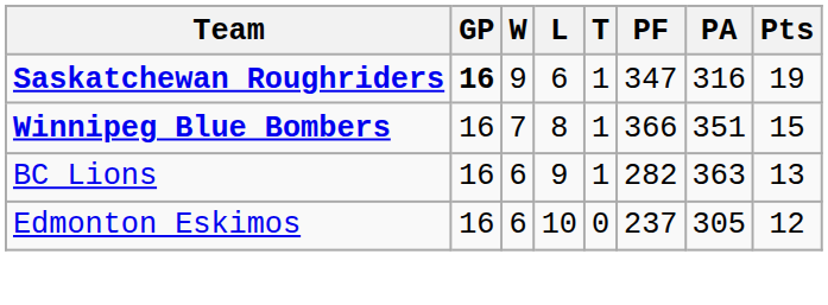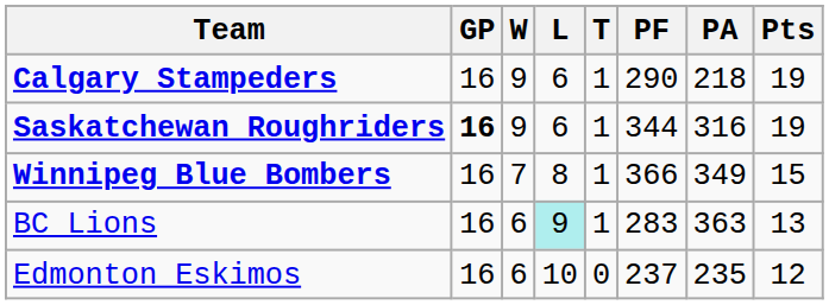+ row: Calgary Stampeders | 16 | 9 | 6 | 1 | 290 | 218 | 19
Saskatchewan Roughriders | PF: 347 -> 344
Winnipeg Blue Bombers | PA: 351 -> 349
BC Lions | L: no background -> paleturquoise background
BC Lions | PF: 282 -> 283
Edmonton Eskimos | PA: 305 -> 235
